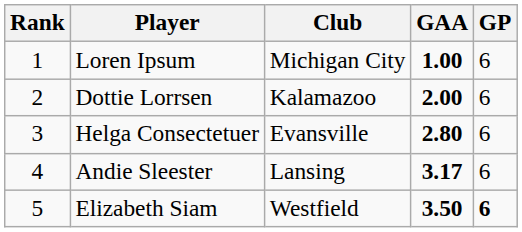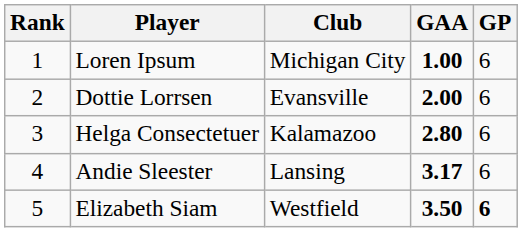Dottie Lorrsen | Club: Kalamazoo -> Evansville
Helga Consectetuer | Club: Evansville -> Kalamazoo
